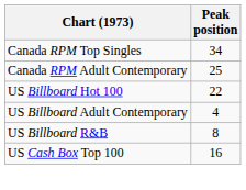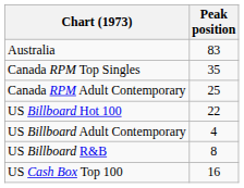+ row: Australia | 83
Canada RPM Top Singles | Peak position: 34 -> 35
